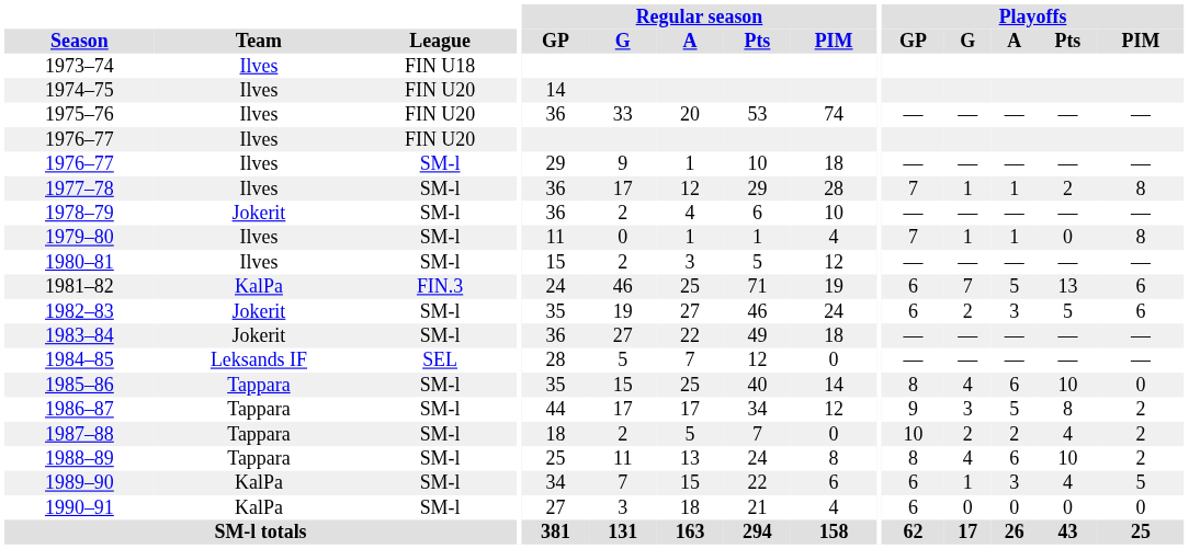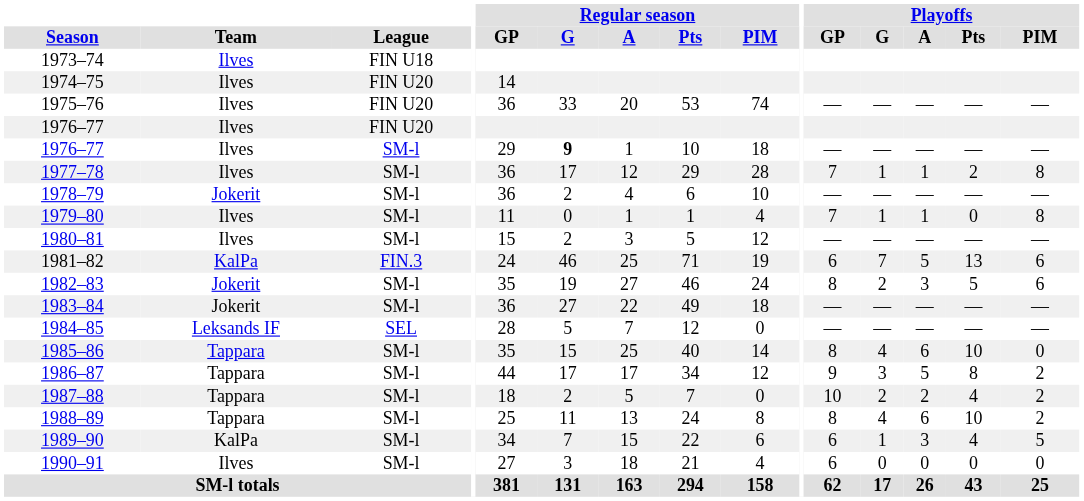1976–77 / SM-l | Regular season / G: normal -> bold
1982–83 | Playoffs / GP: 6 -> 8
1990–91 | Team: KalPa -> Ilves
